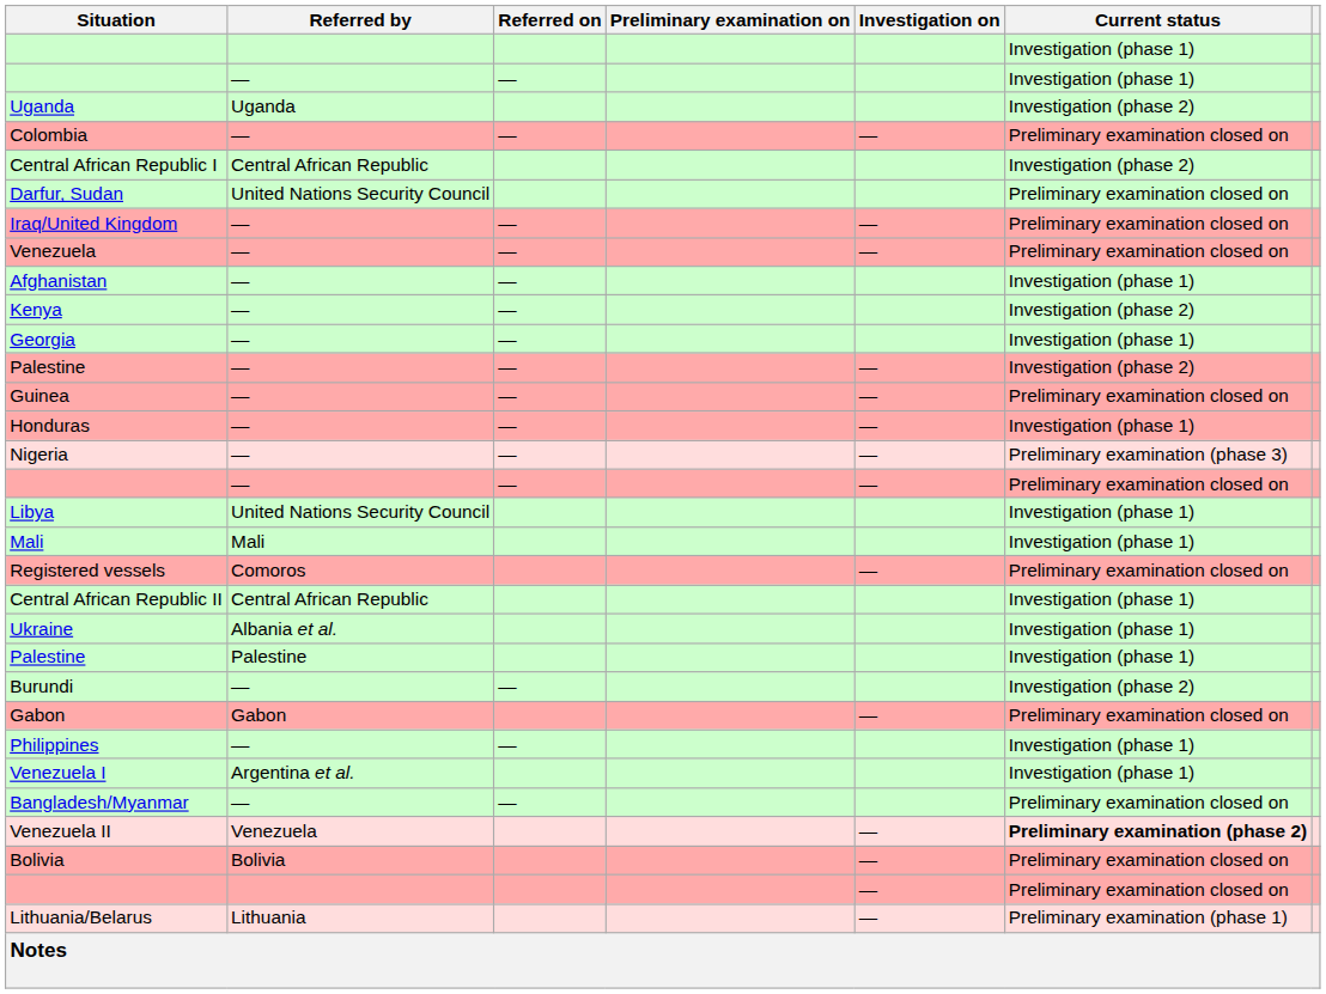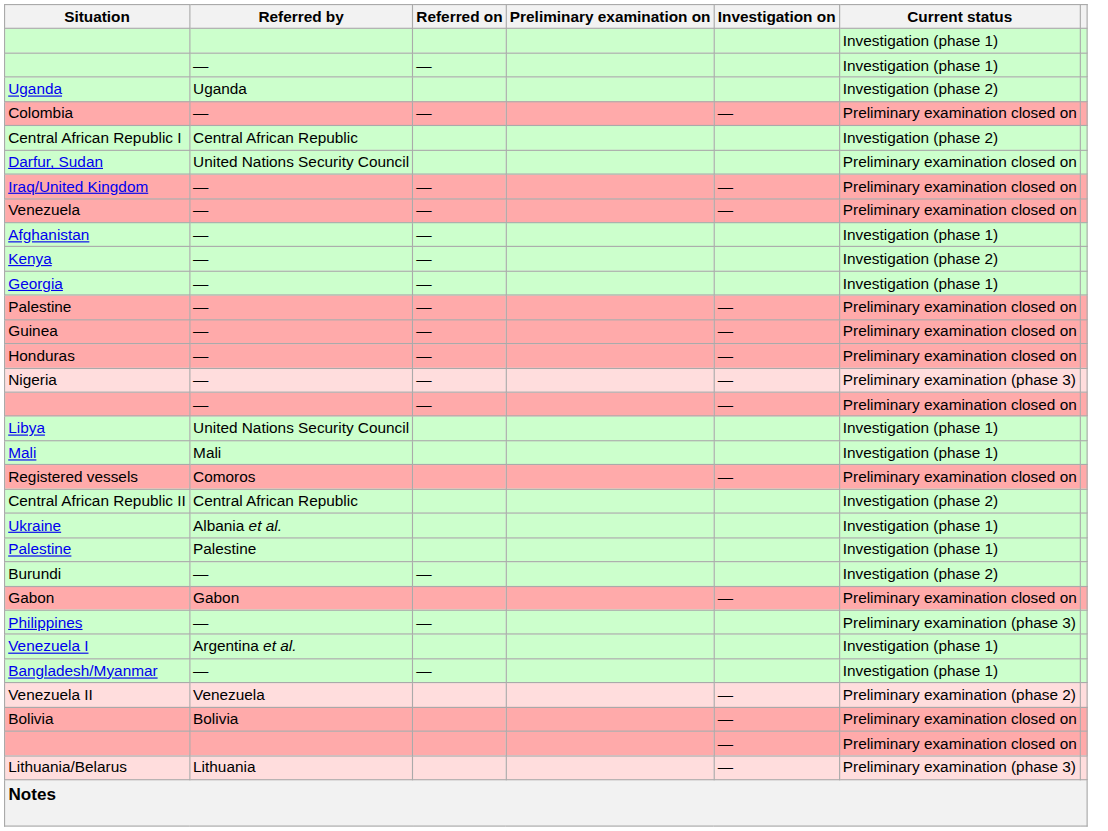Palestine / — | Current status: Investigation (phase 2) -> Preliminary examination closed on
Honduras | Current status: Investigation (phase 1) -> Preliminary examination closed on
Central African Republic II | Current status: Investigation (phase 1) -> Investigation (phase 2)
Philippines | Current status: Investigation (phase 1) -> Preliminary examination (phase 3)
Bangladesh/Myanmar | Current status: Preliminary examination closed on -> Investigation (phase 1)
Venezuela II | Current status: bold -> normal
Lithuania/Belarus | Current status: Preliminary examination (phase 1) -> Preliminary examination (phase 3)
